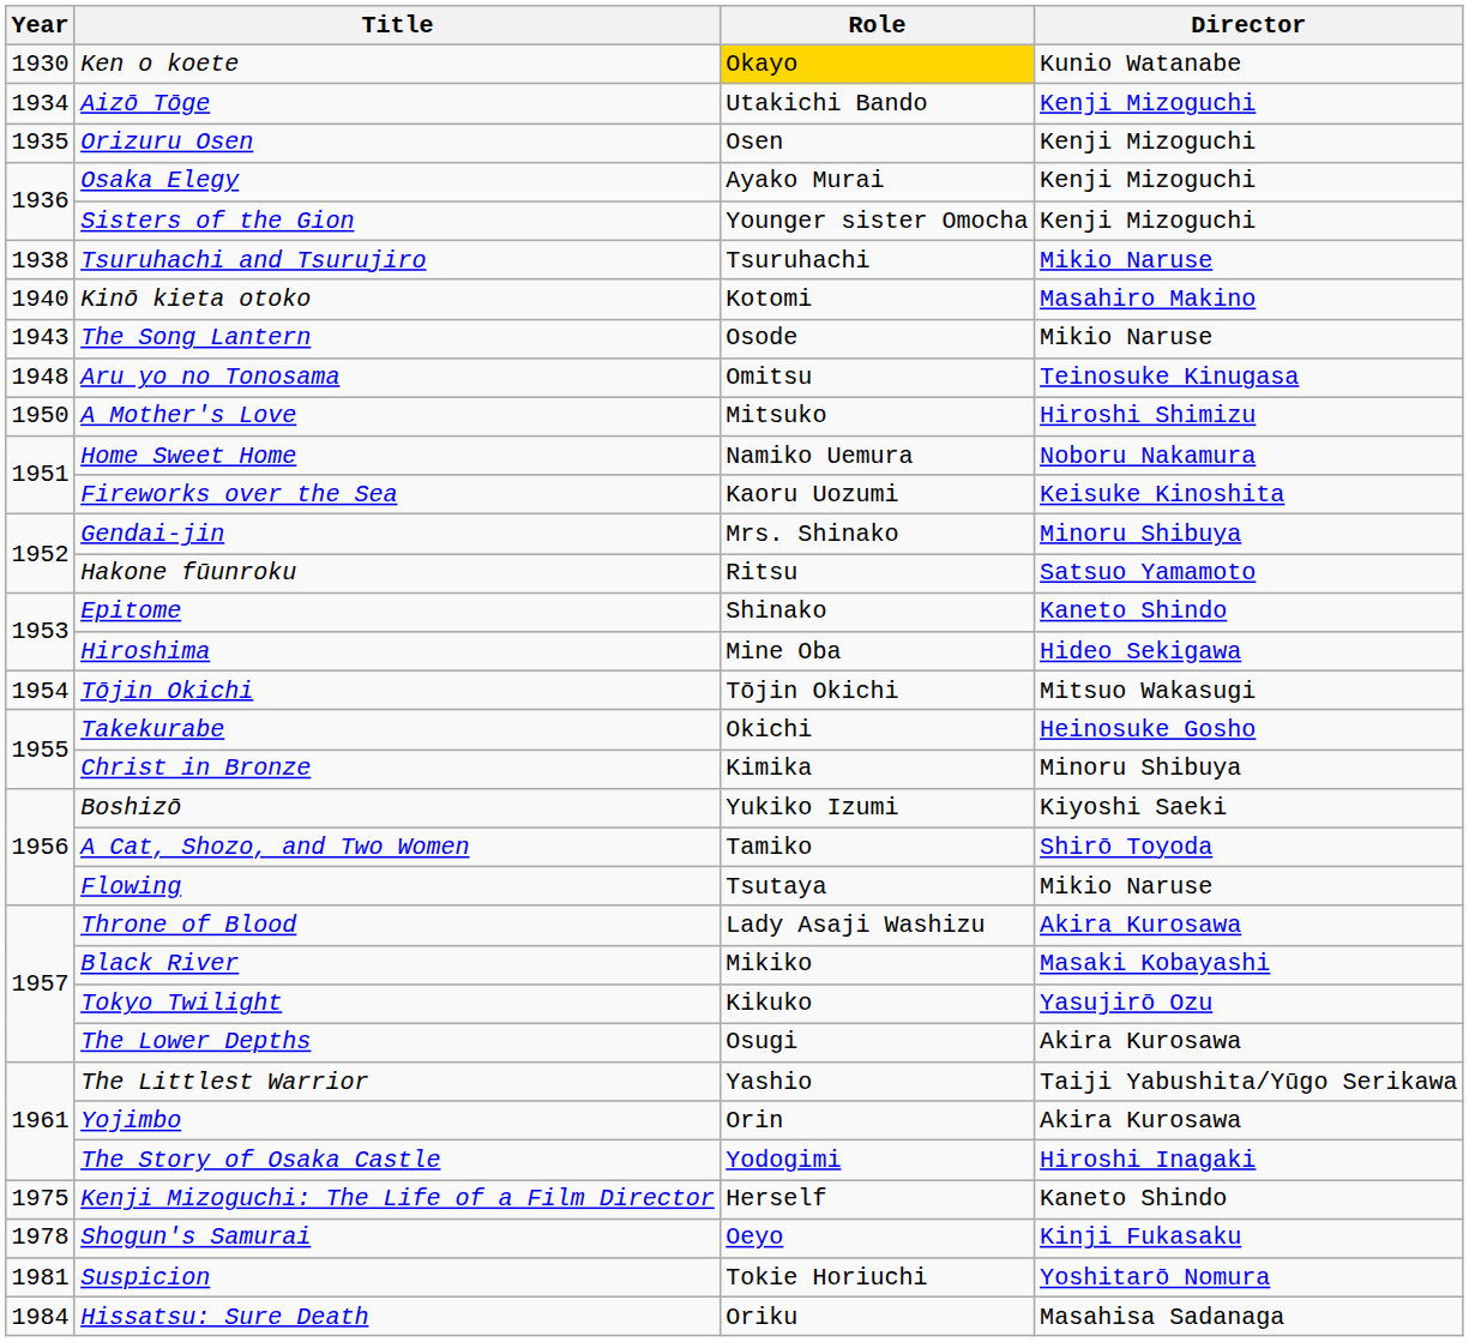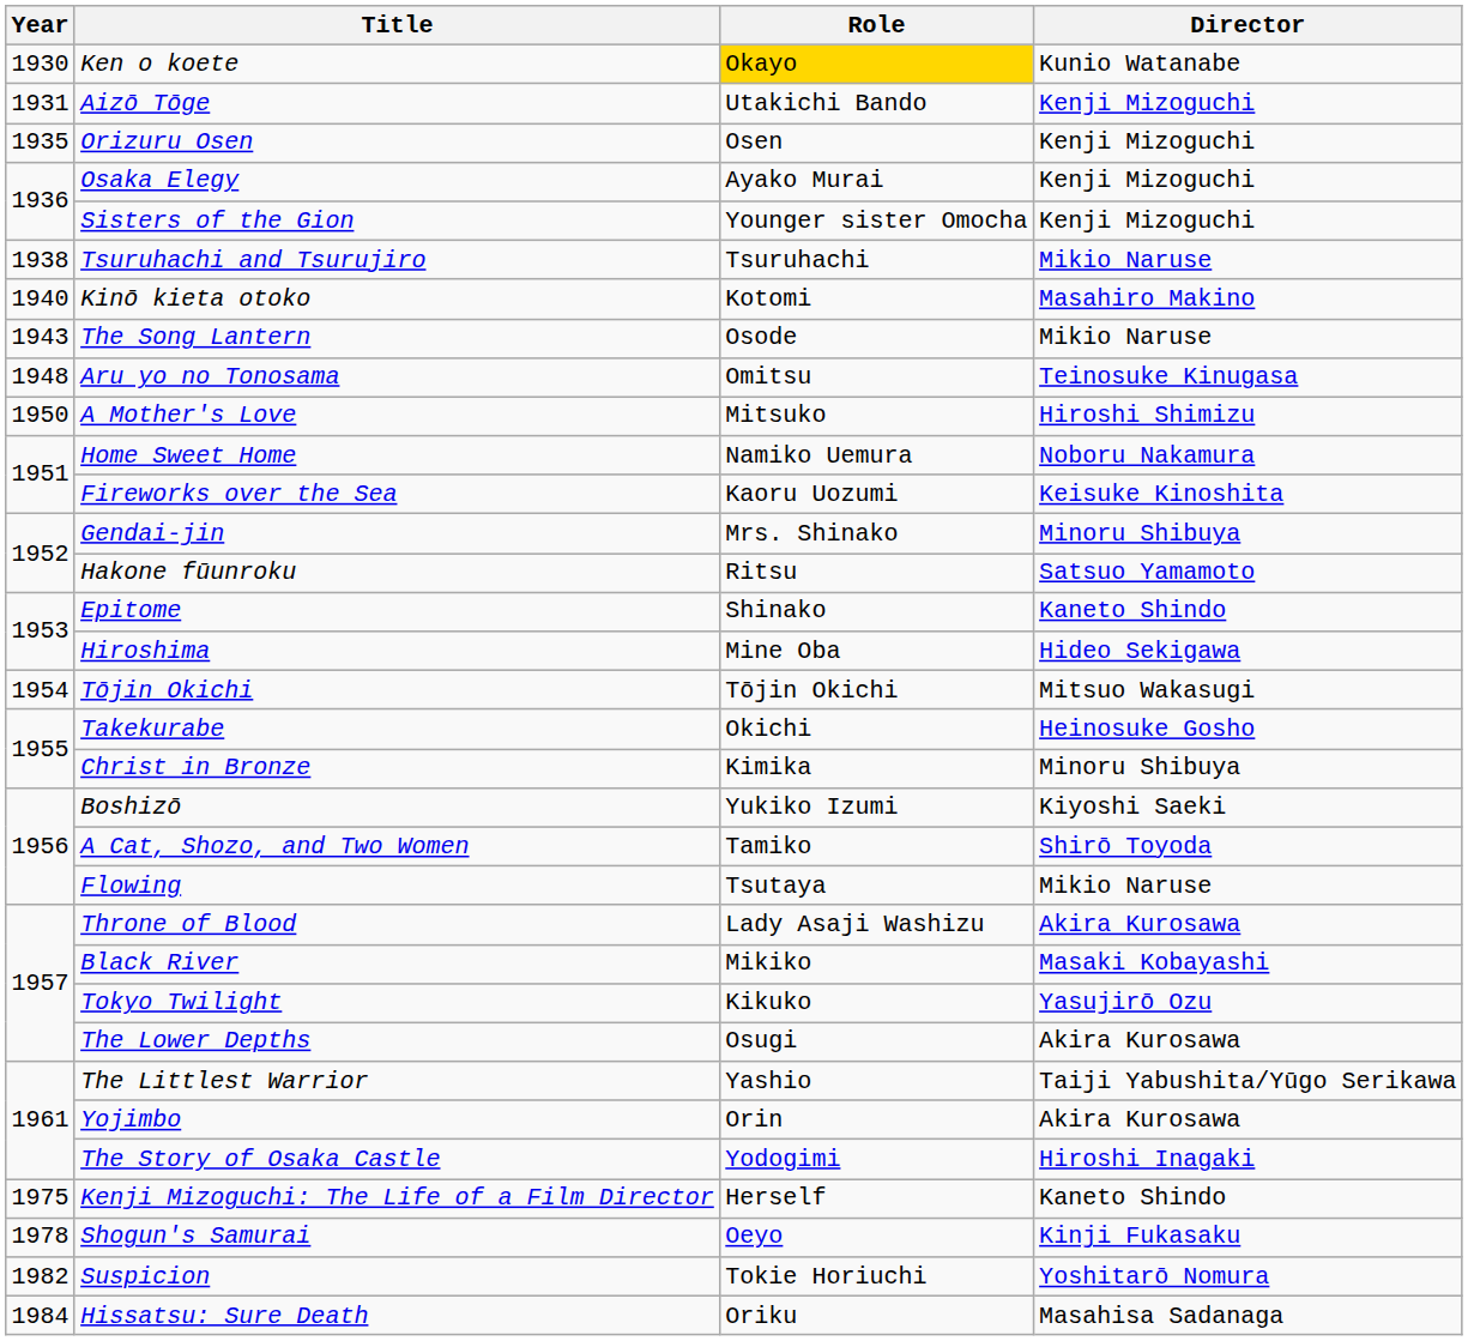Aizō Tōge | Year: 1934 -> 1931
Suspicion | Year: 1981 -> 1982
